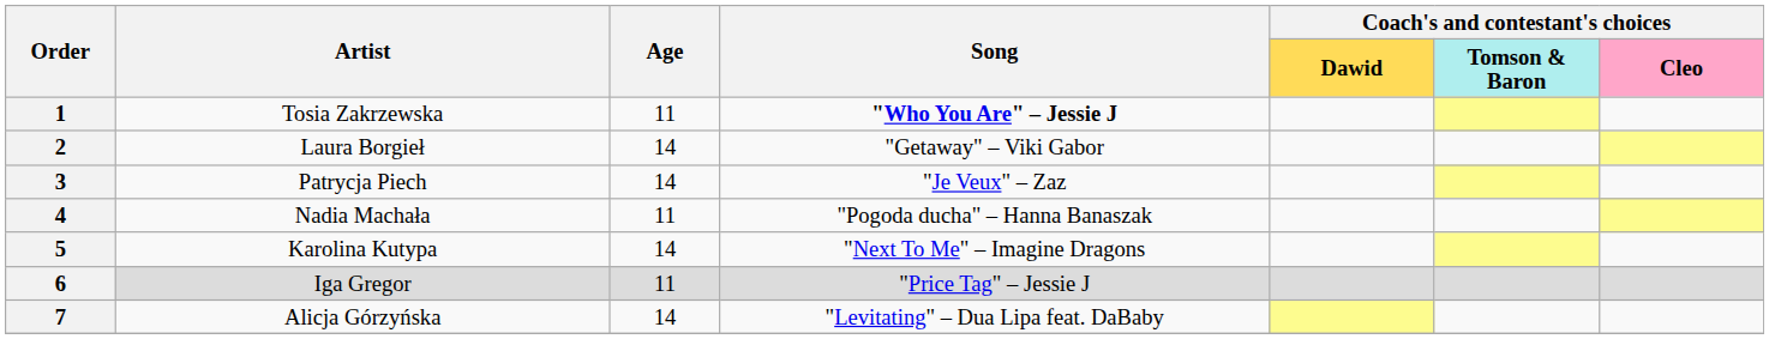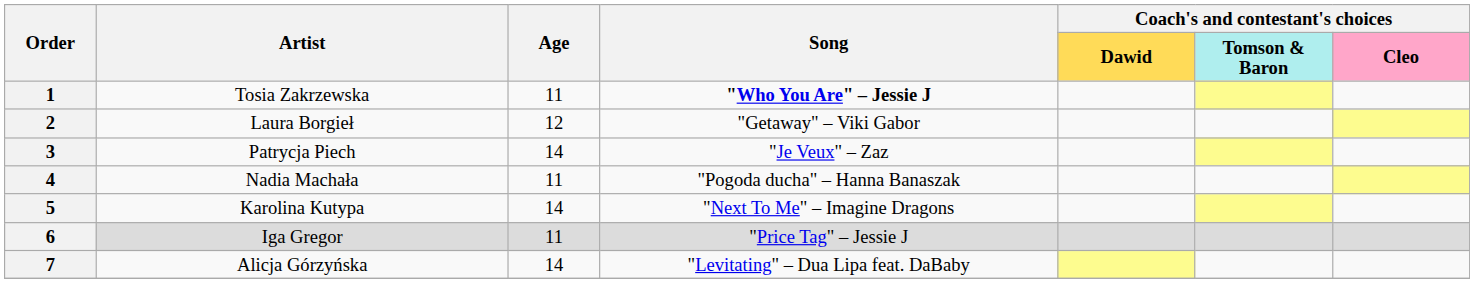2 | Age: 14 -> 12
